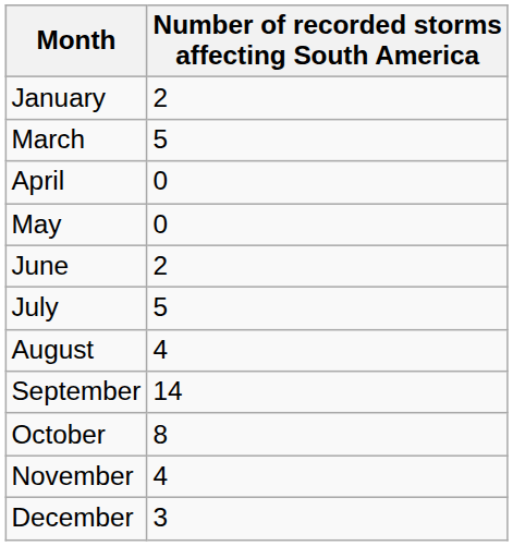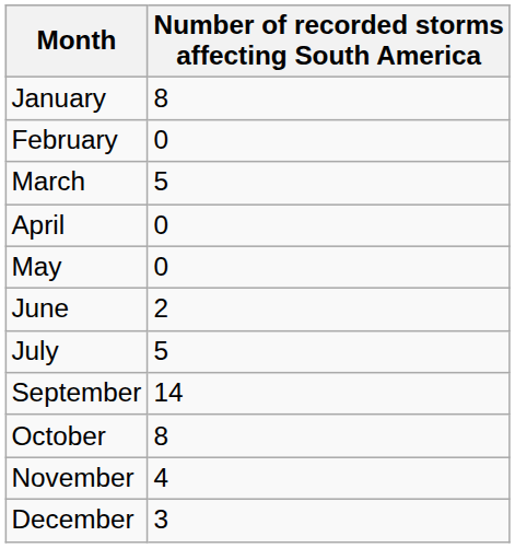January | Number of recorded storms affecting South America: 2 -> 8
+ row: February | 0
- row: August | 4
